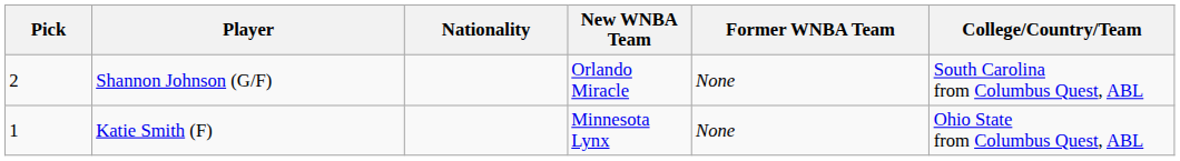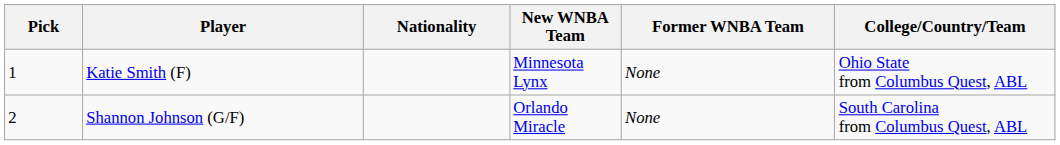rows swapped: Katie Smith (F) <-> Shannon Johnson (G/F)
